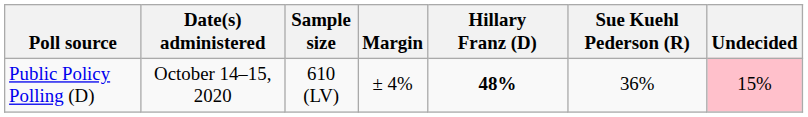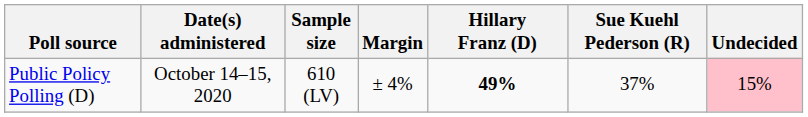Public Policy Polling (D) | Hillary Franz (D): 48% -> 49%
Public Policy Polling (D) | Sue Kuehl Pederson (R): 36% -> 37%
